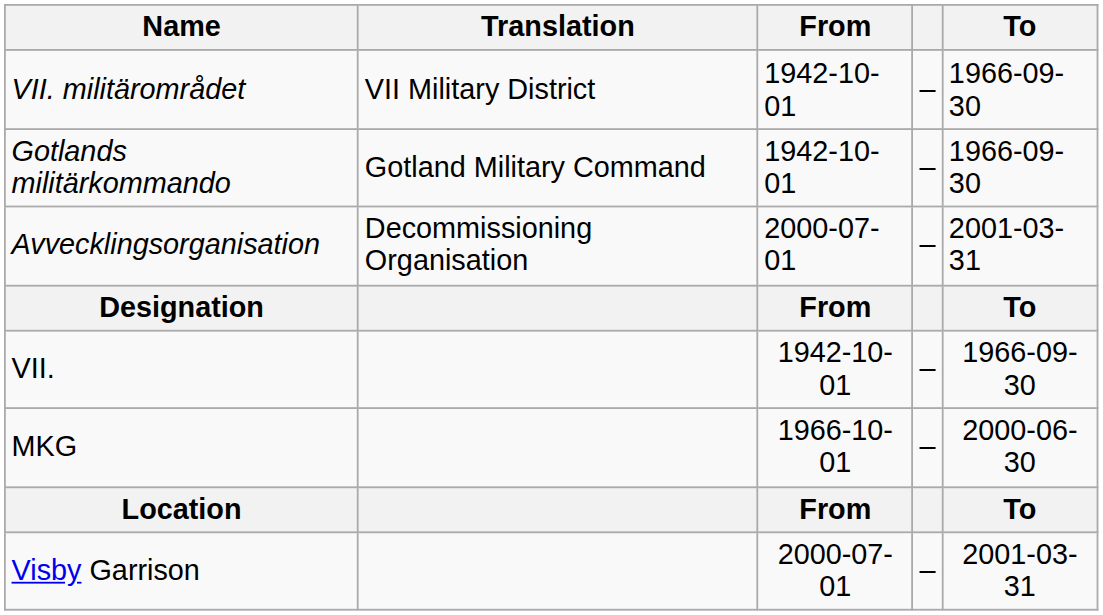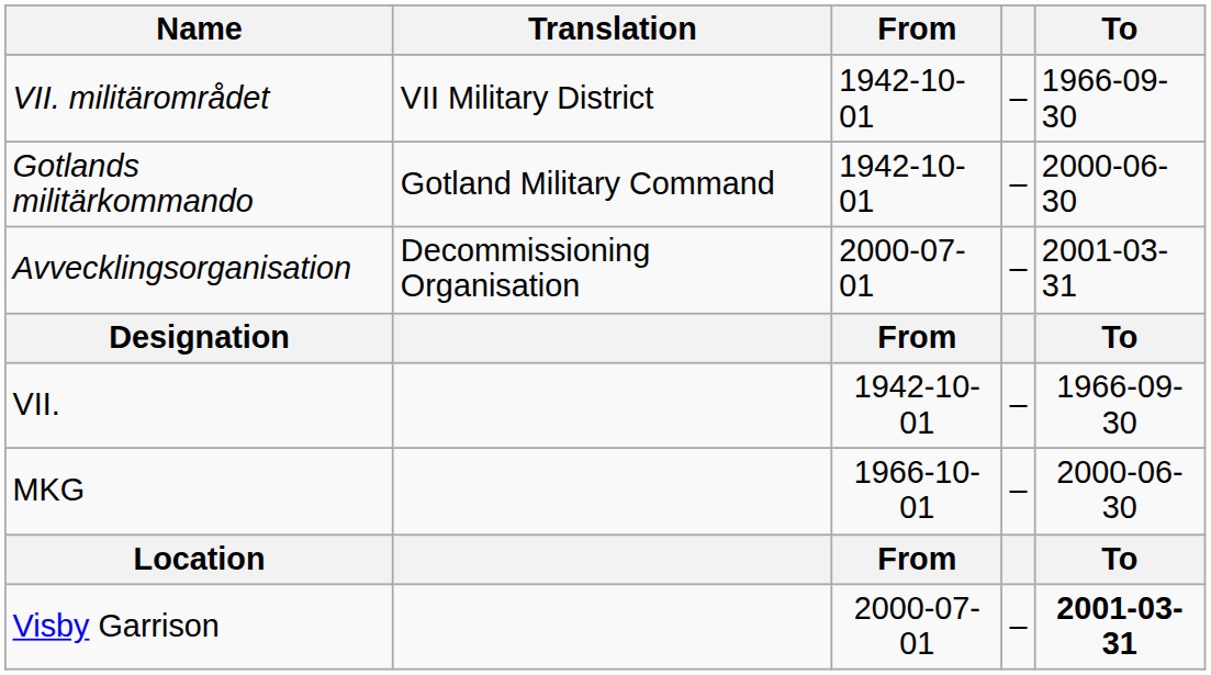Gotlands militärkommando | To: 1966-09-30 -> 2000-06-30
Visby Garrison | To: normal -> bold
